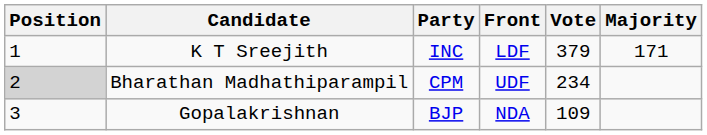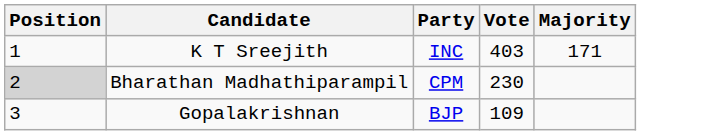- column: Front | LDF | UDF | NDA
K T Sreejith | Vote: 379 -> 403
Bharathan Madhathiparampil | Vote: 234 -> 230
